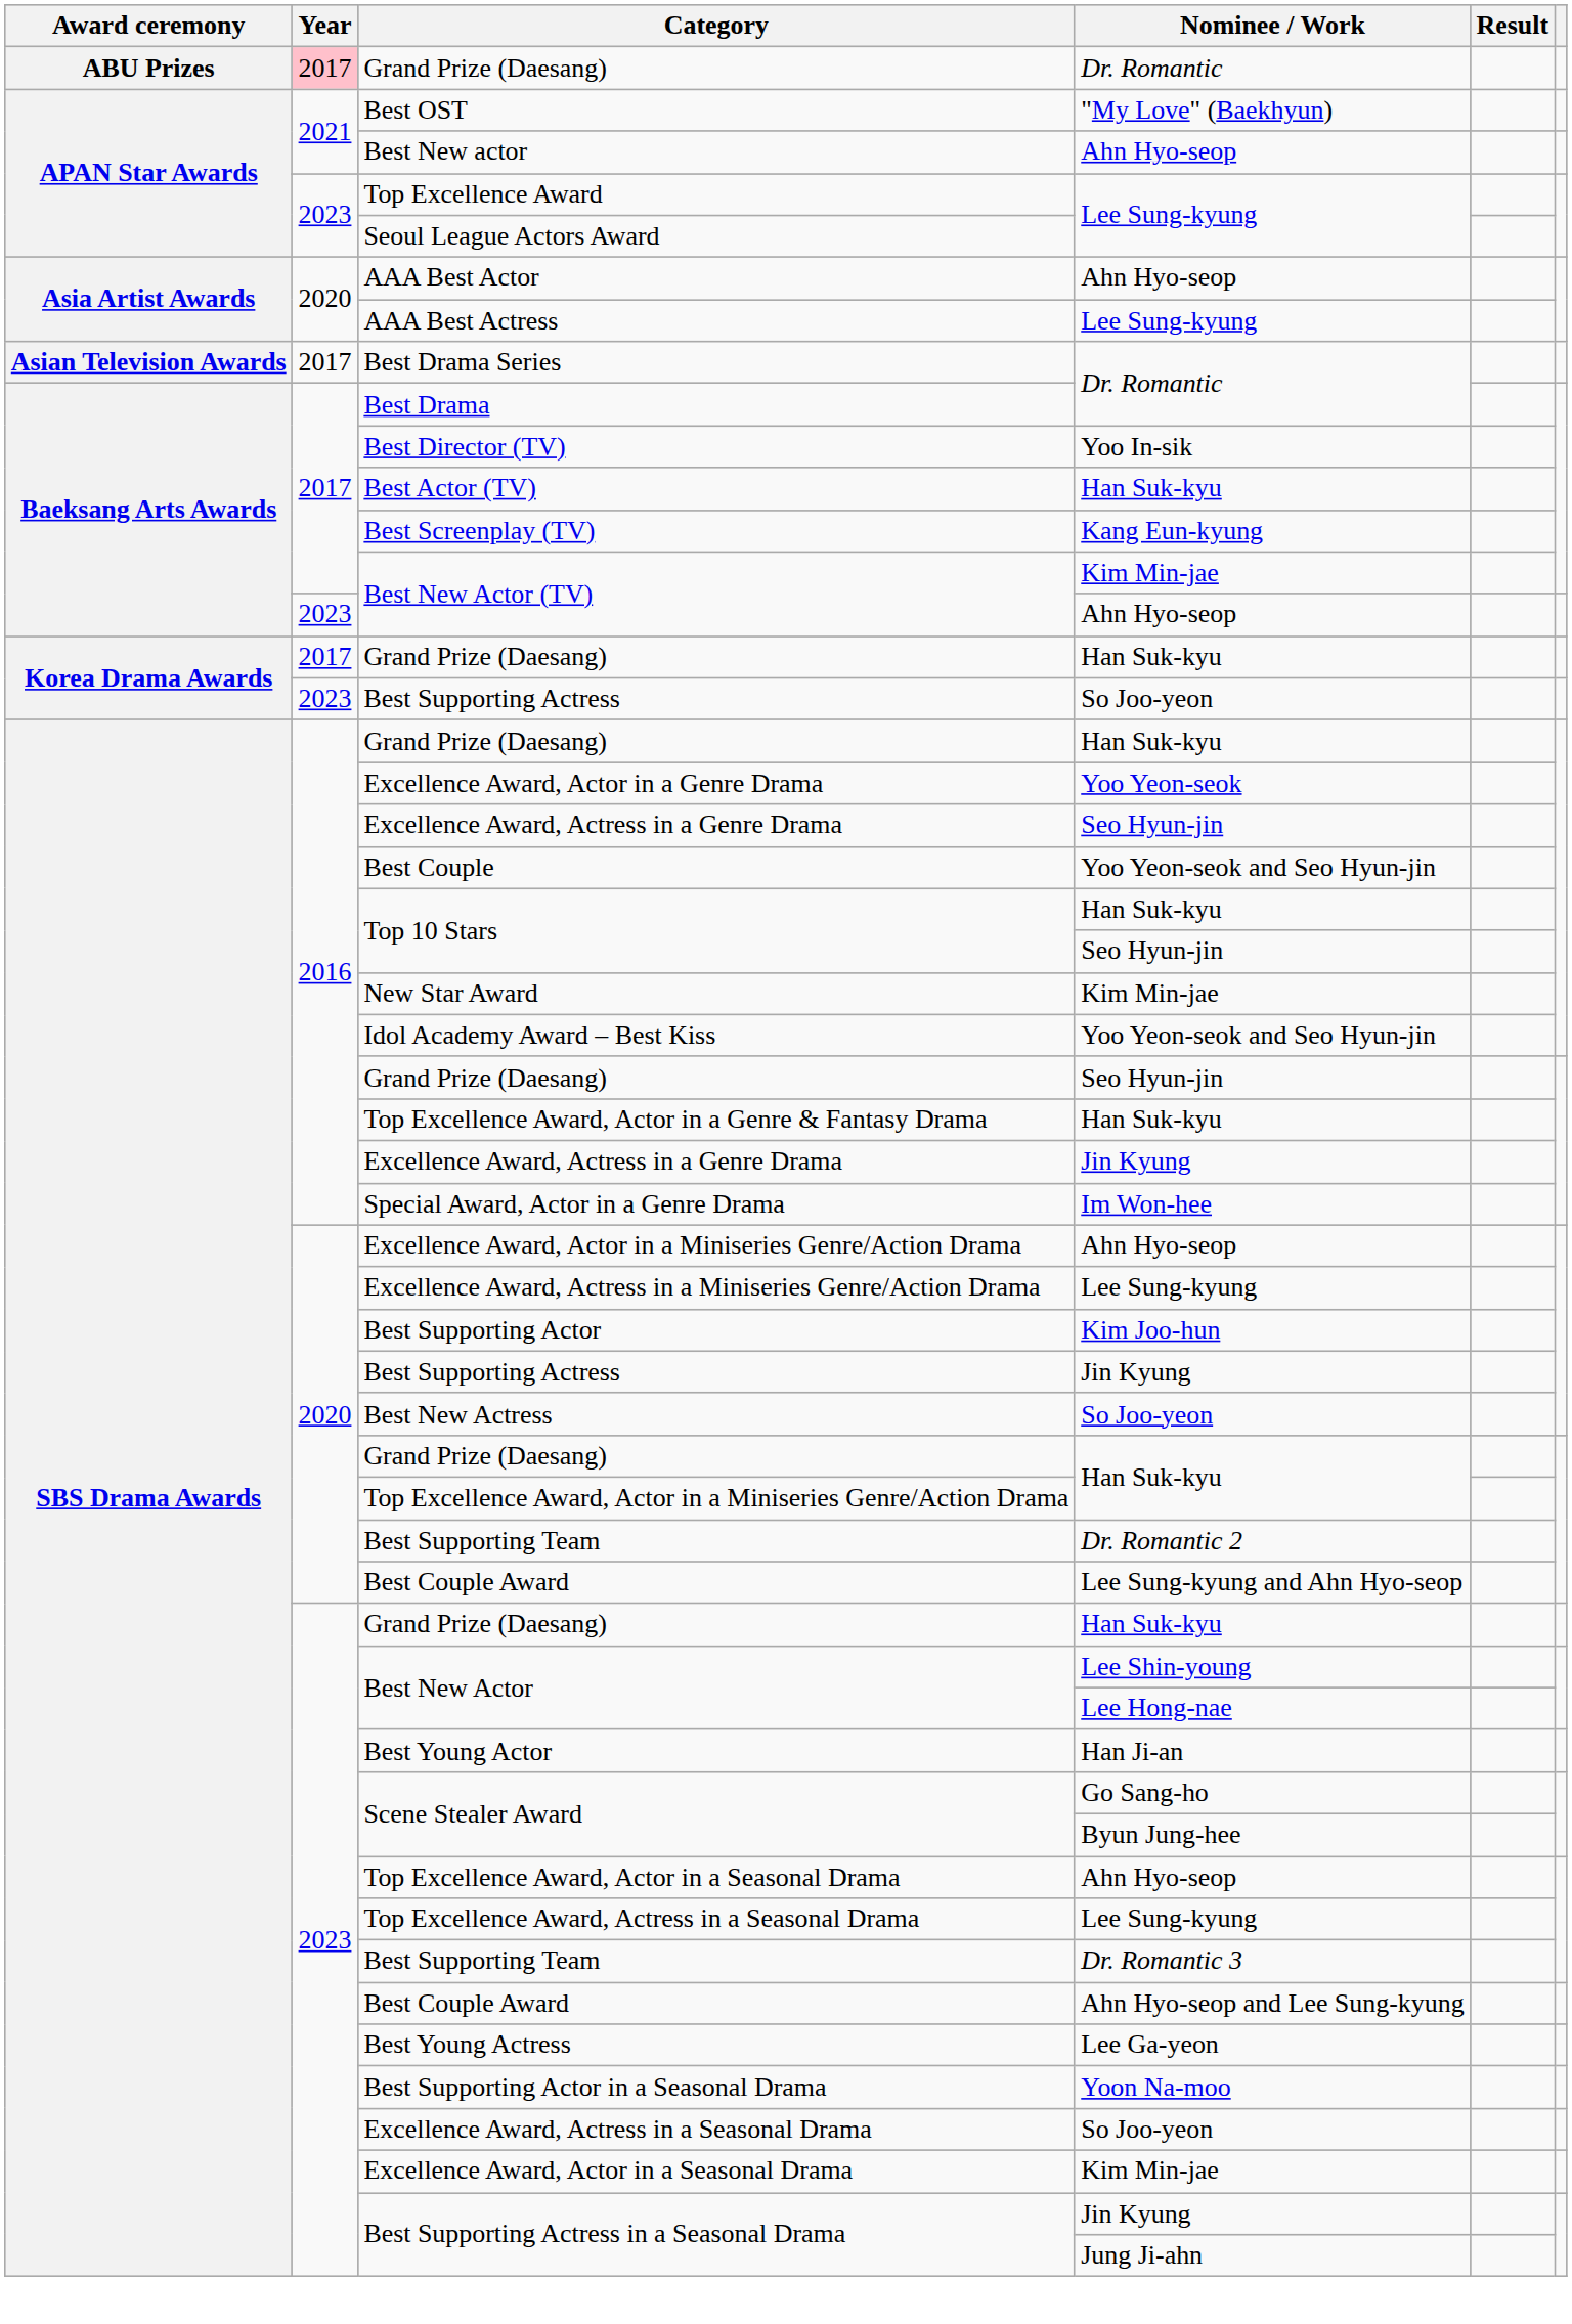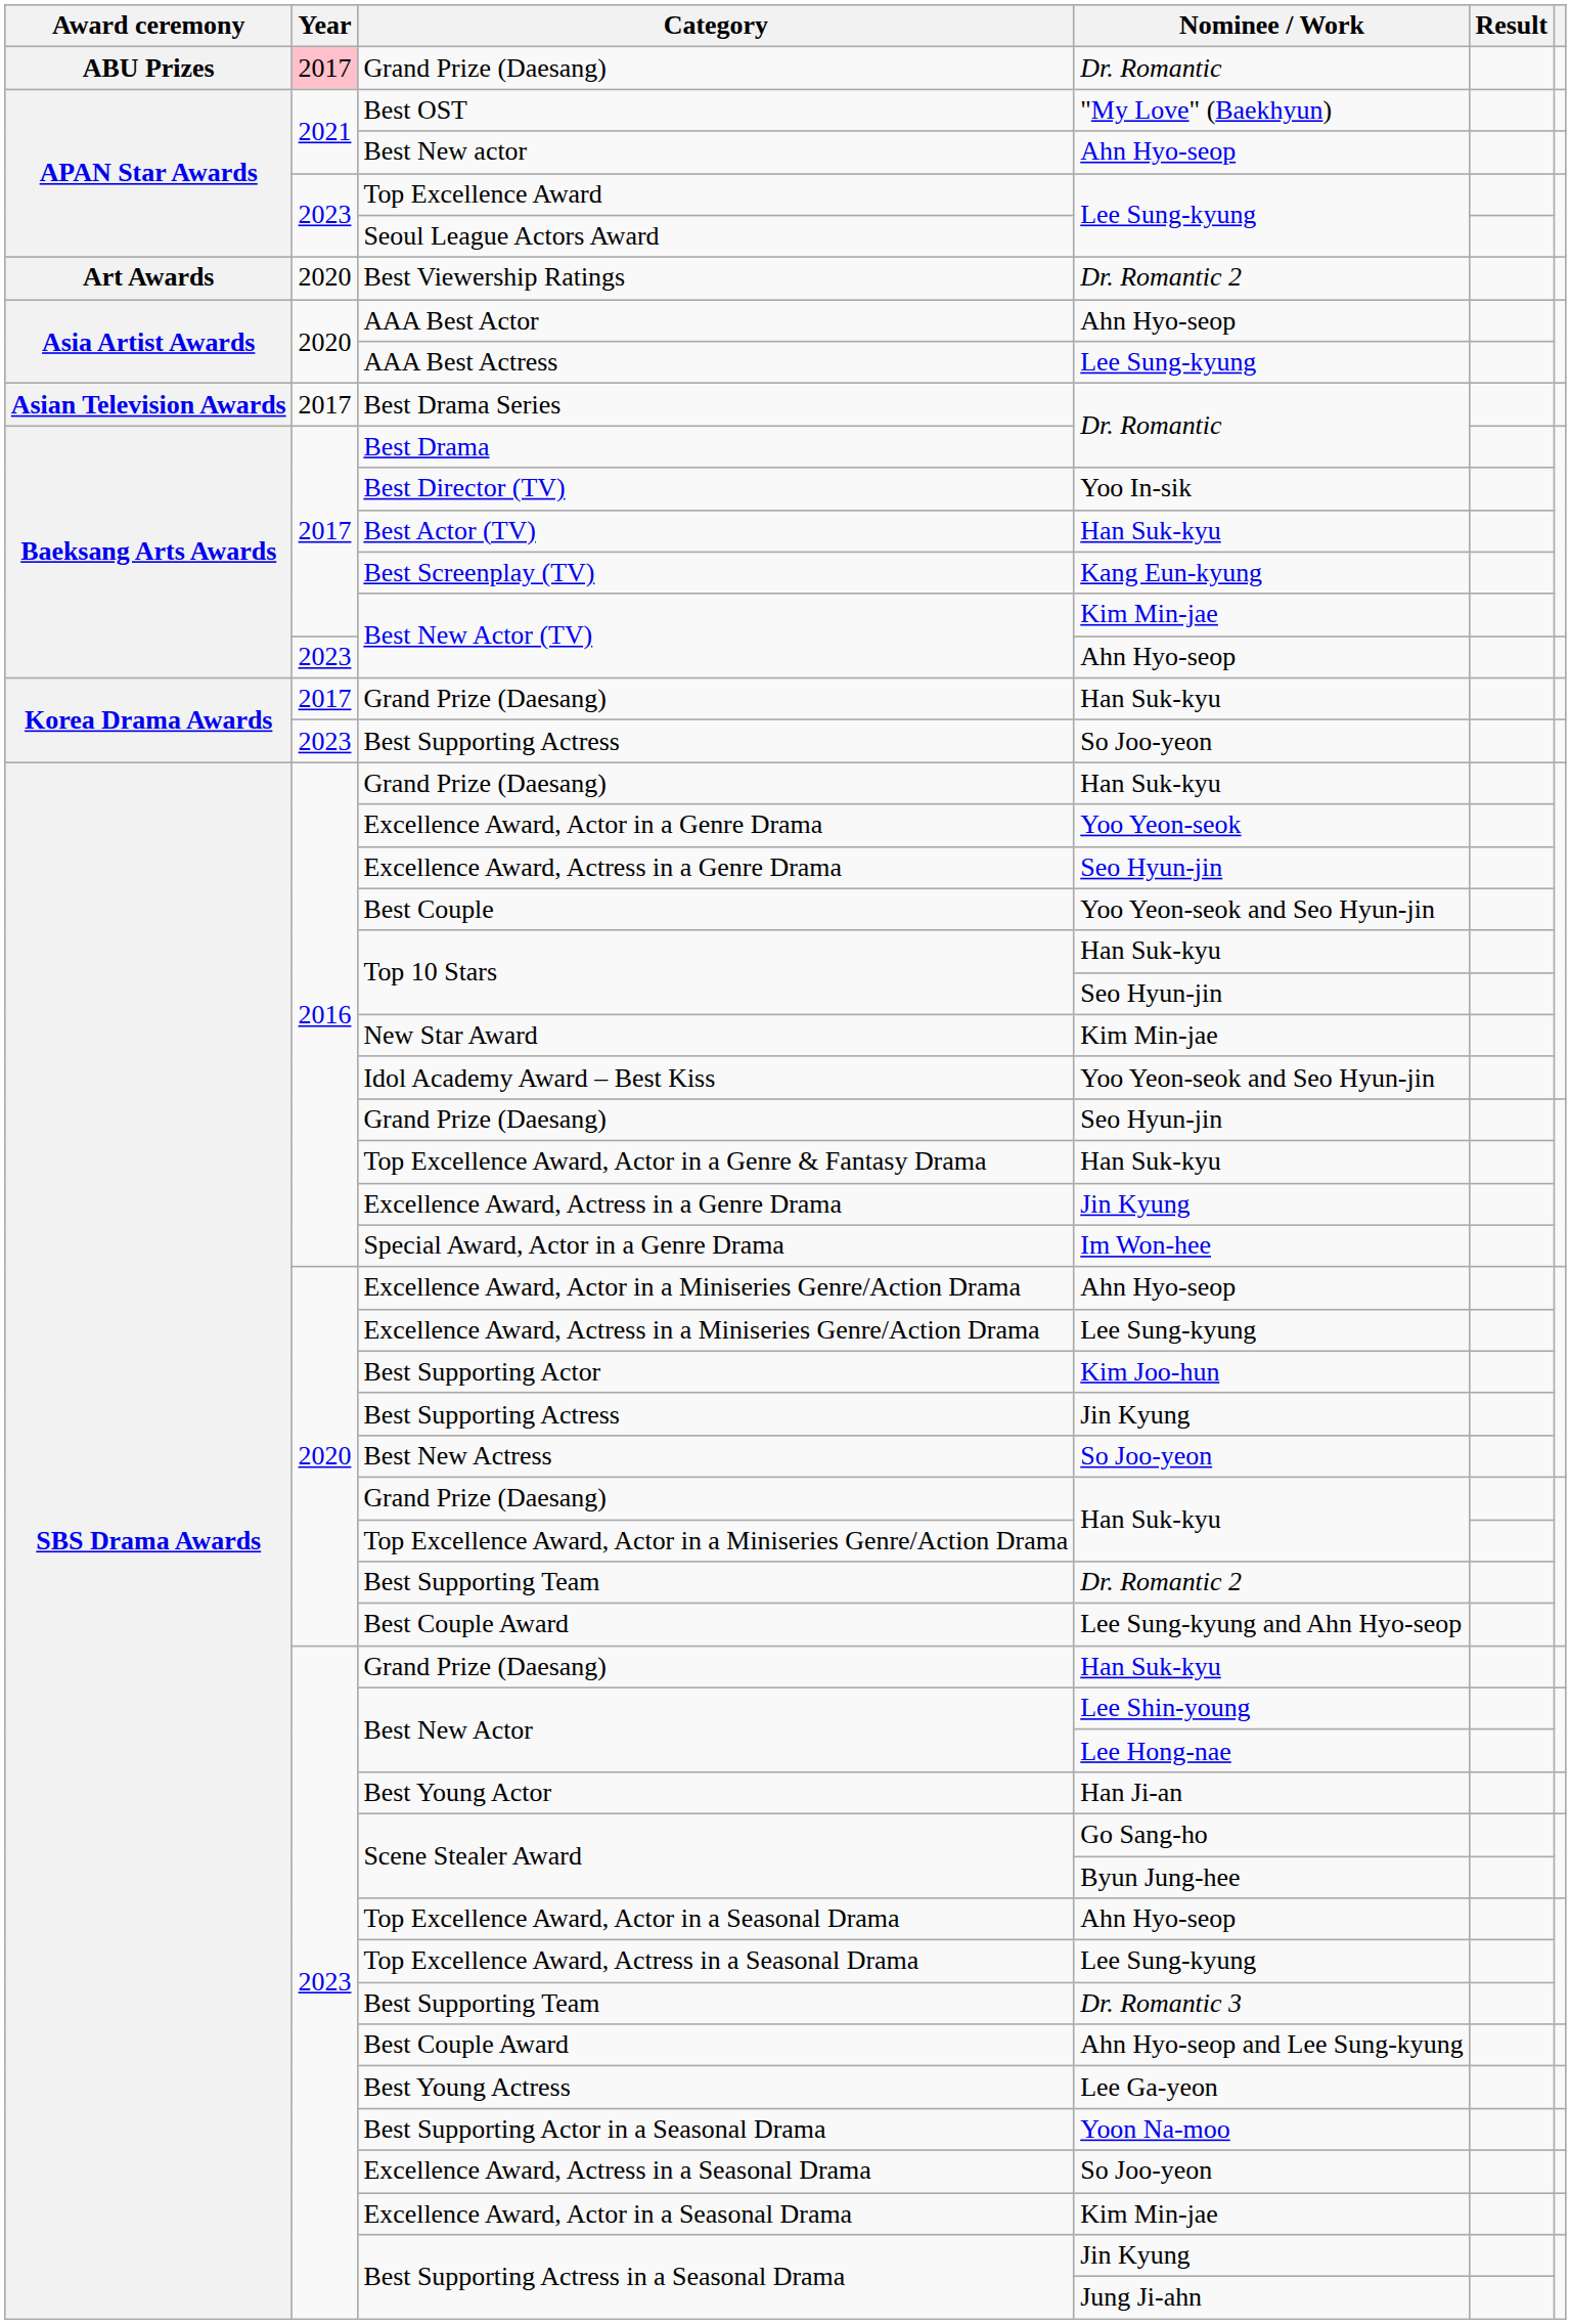+ row: Art Awards | 2020 | Best Viewership Ratings | Dr. Romantic 2
